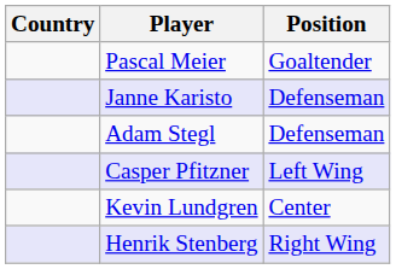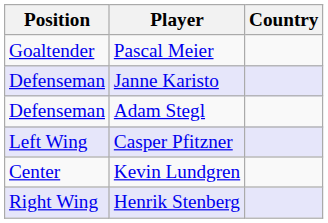columns swapped: Country <-> Position
